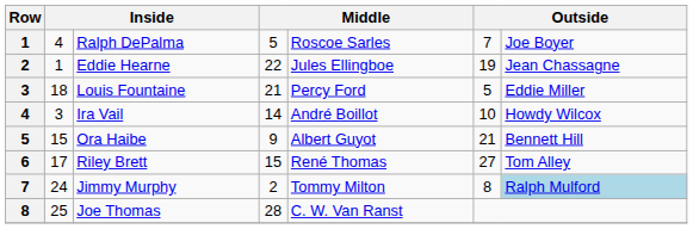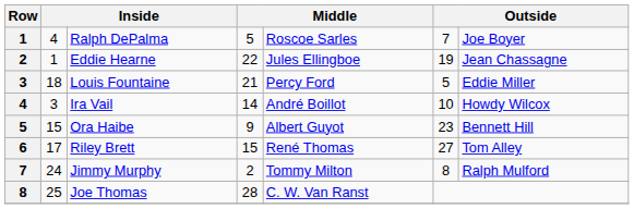Ora Haibe | column 6: 21 -> 23
Jimmy Murphy | column 7: lightblue background -> no background
